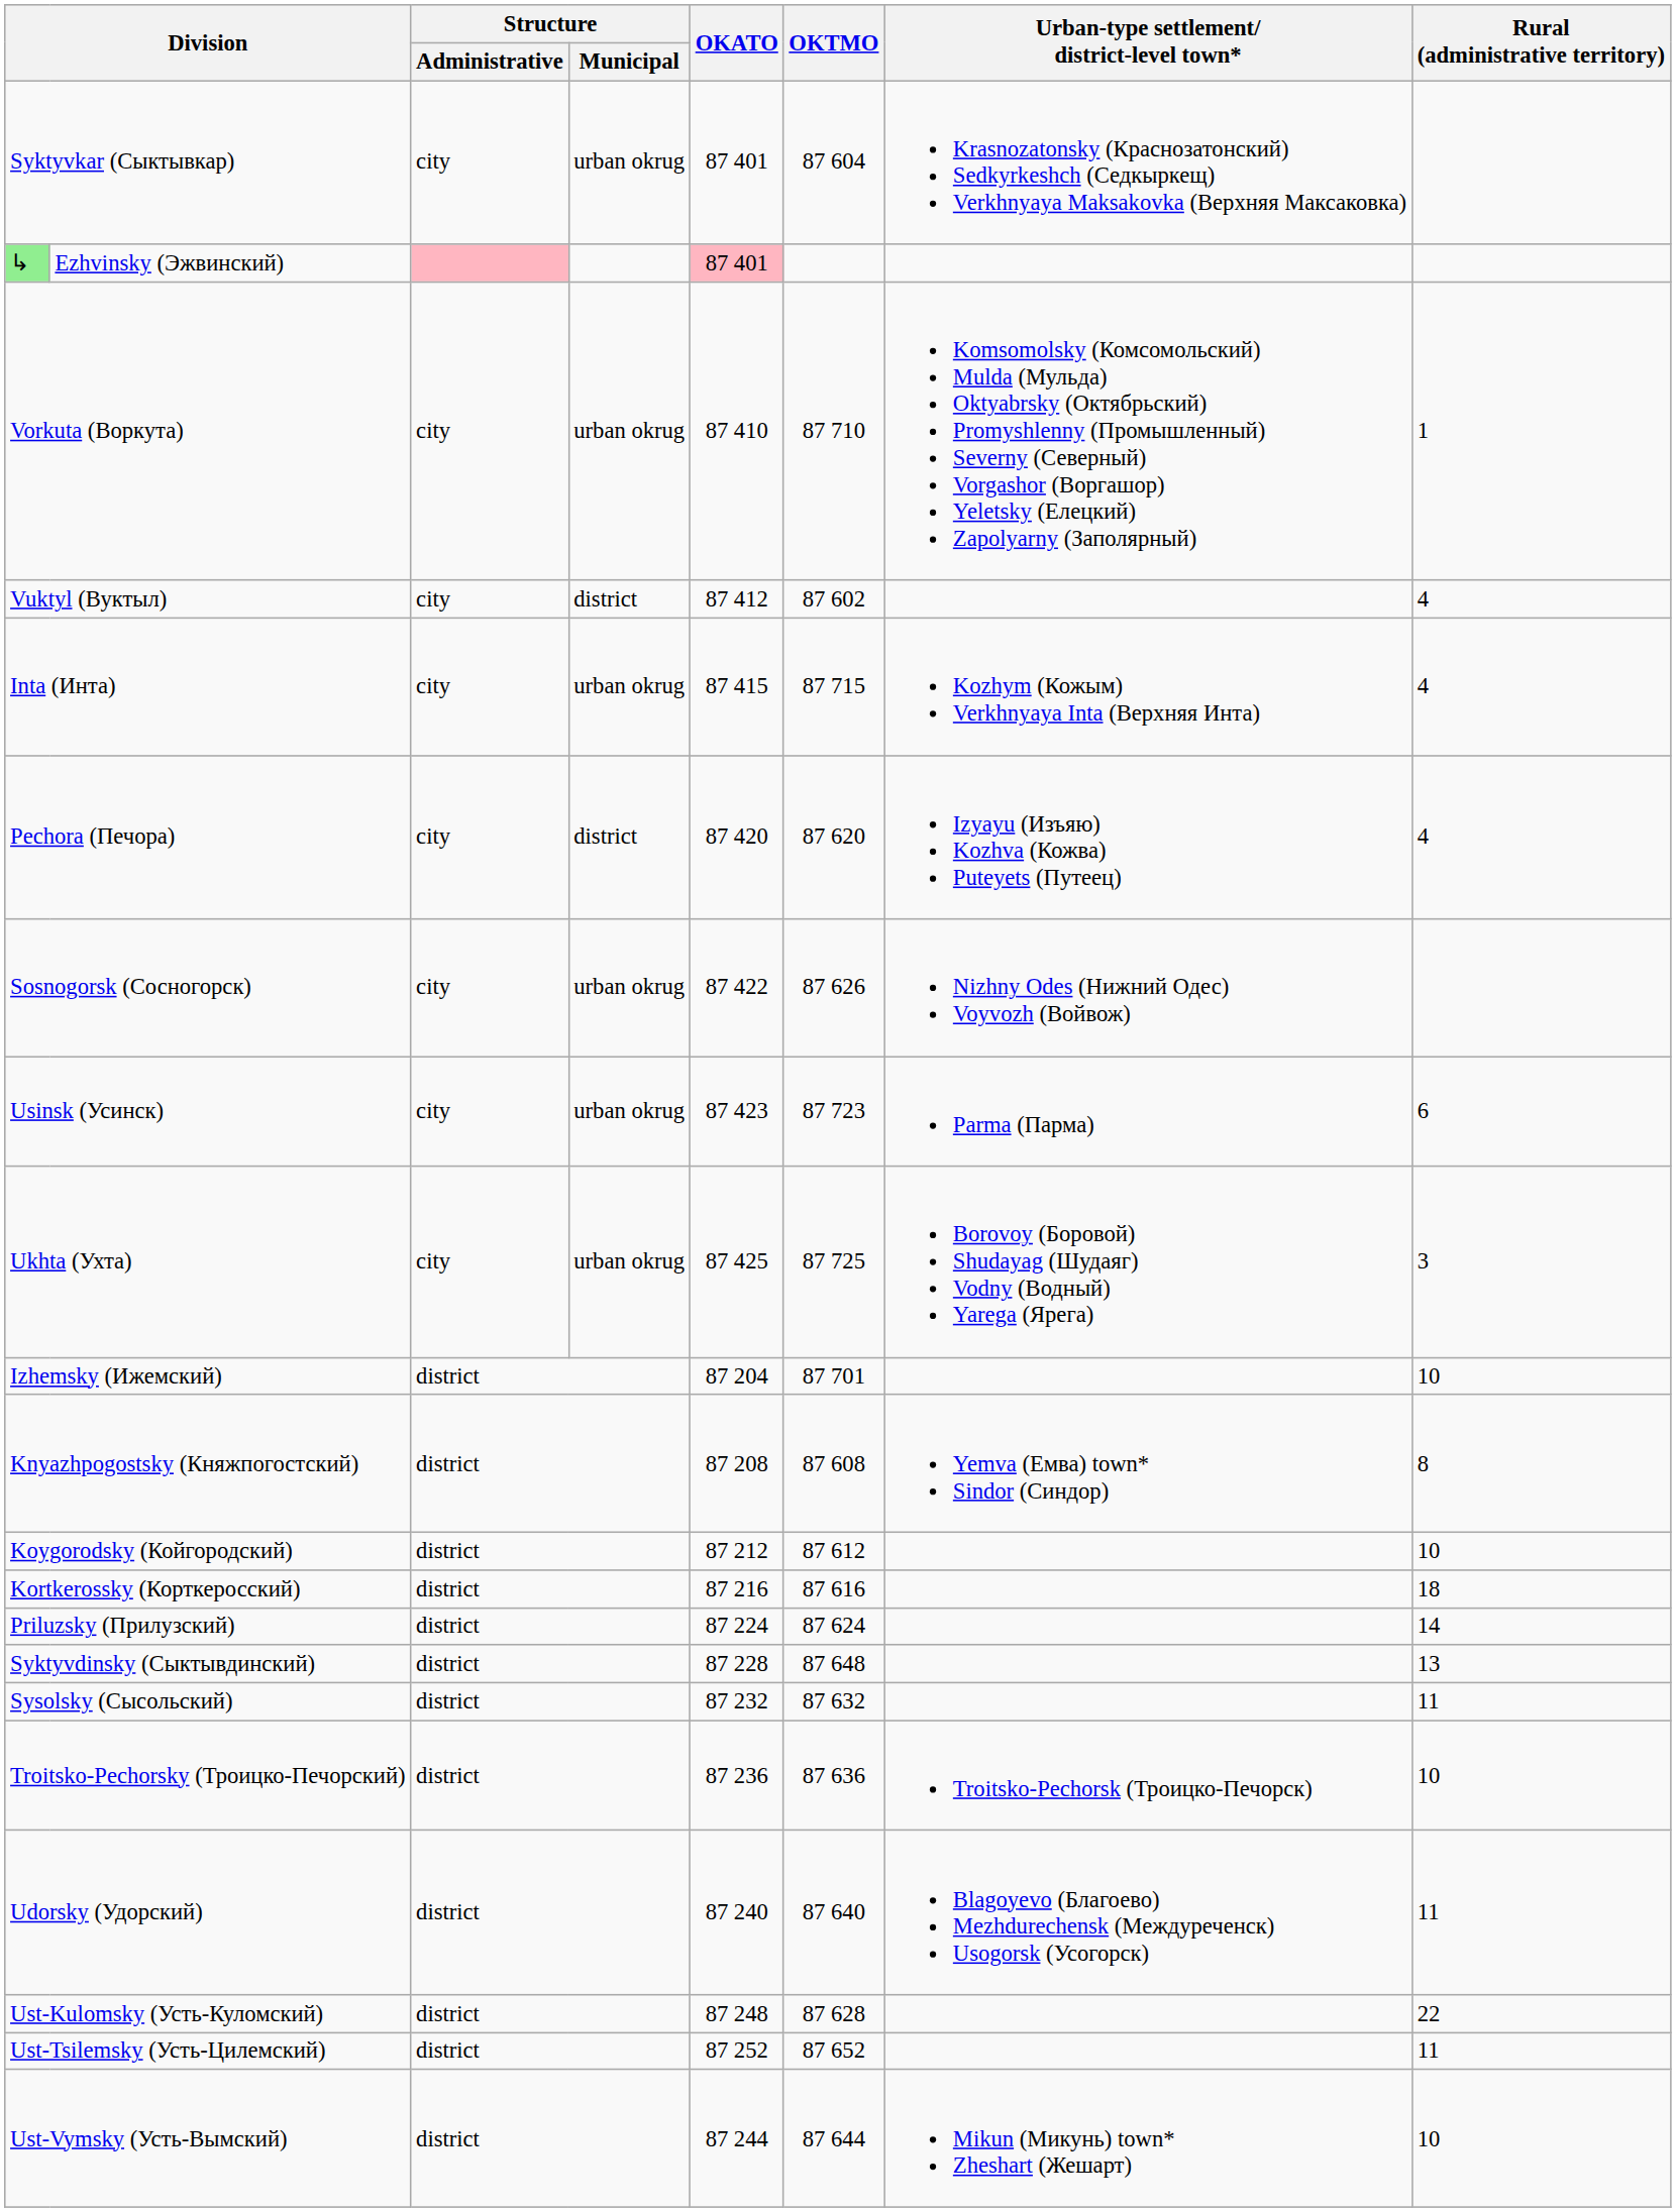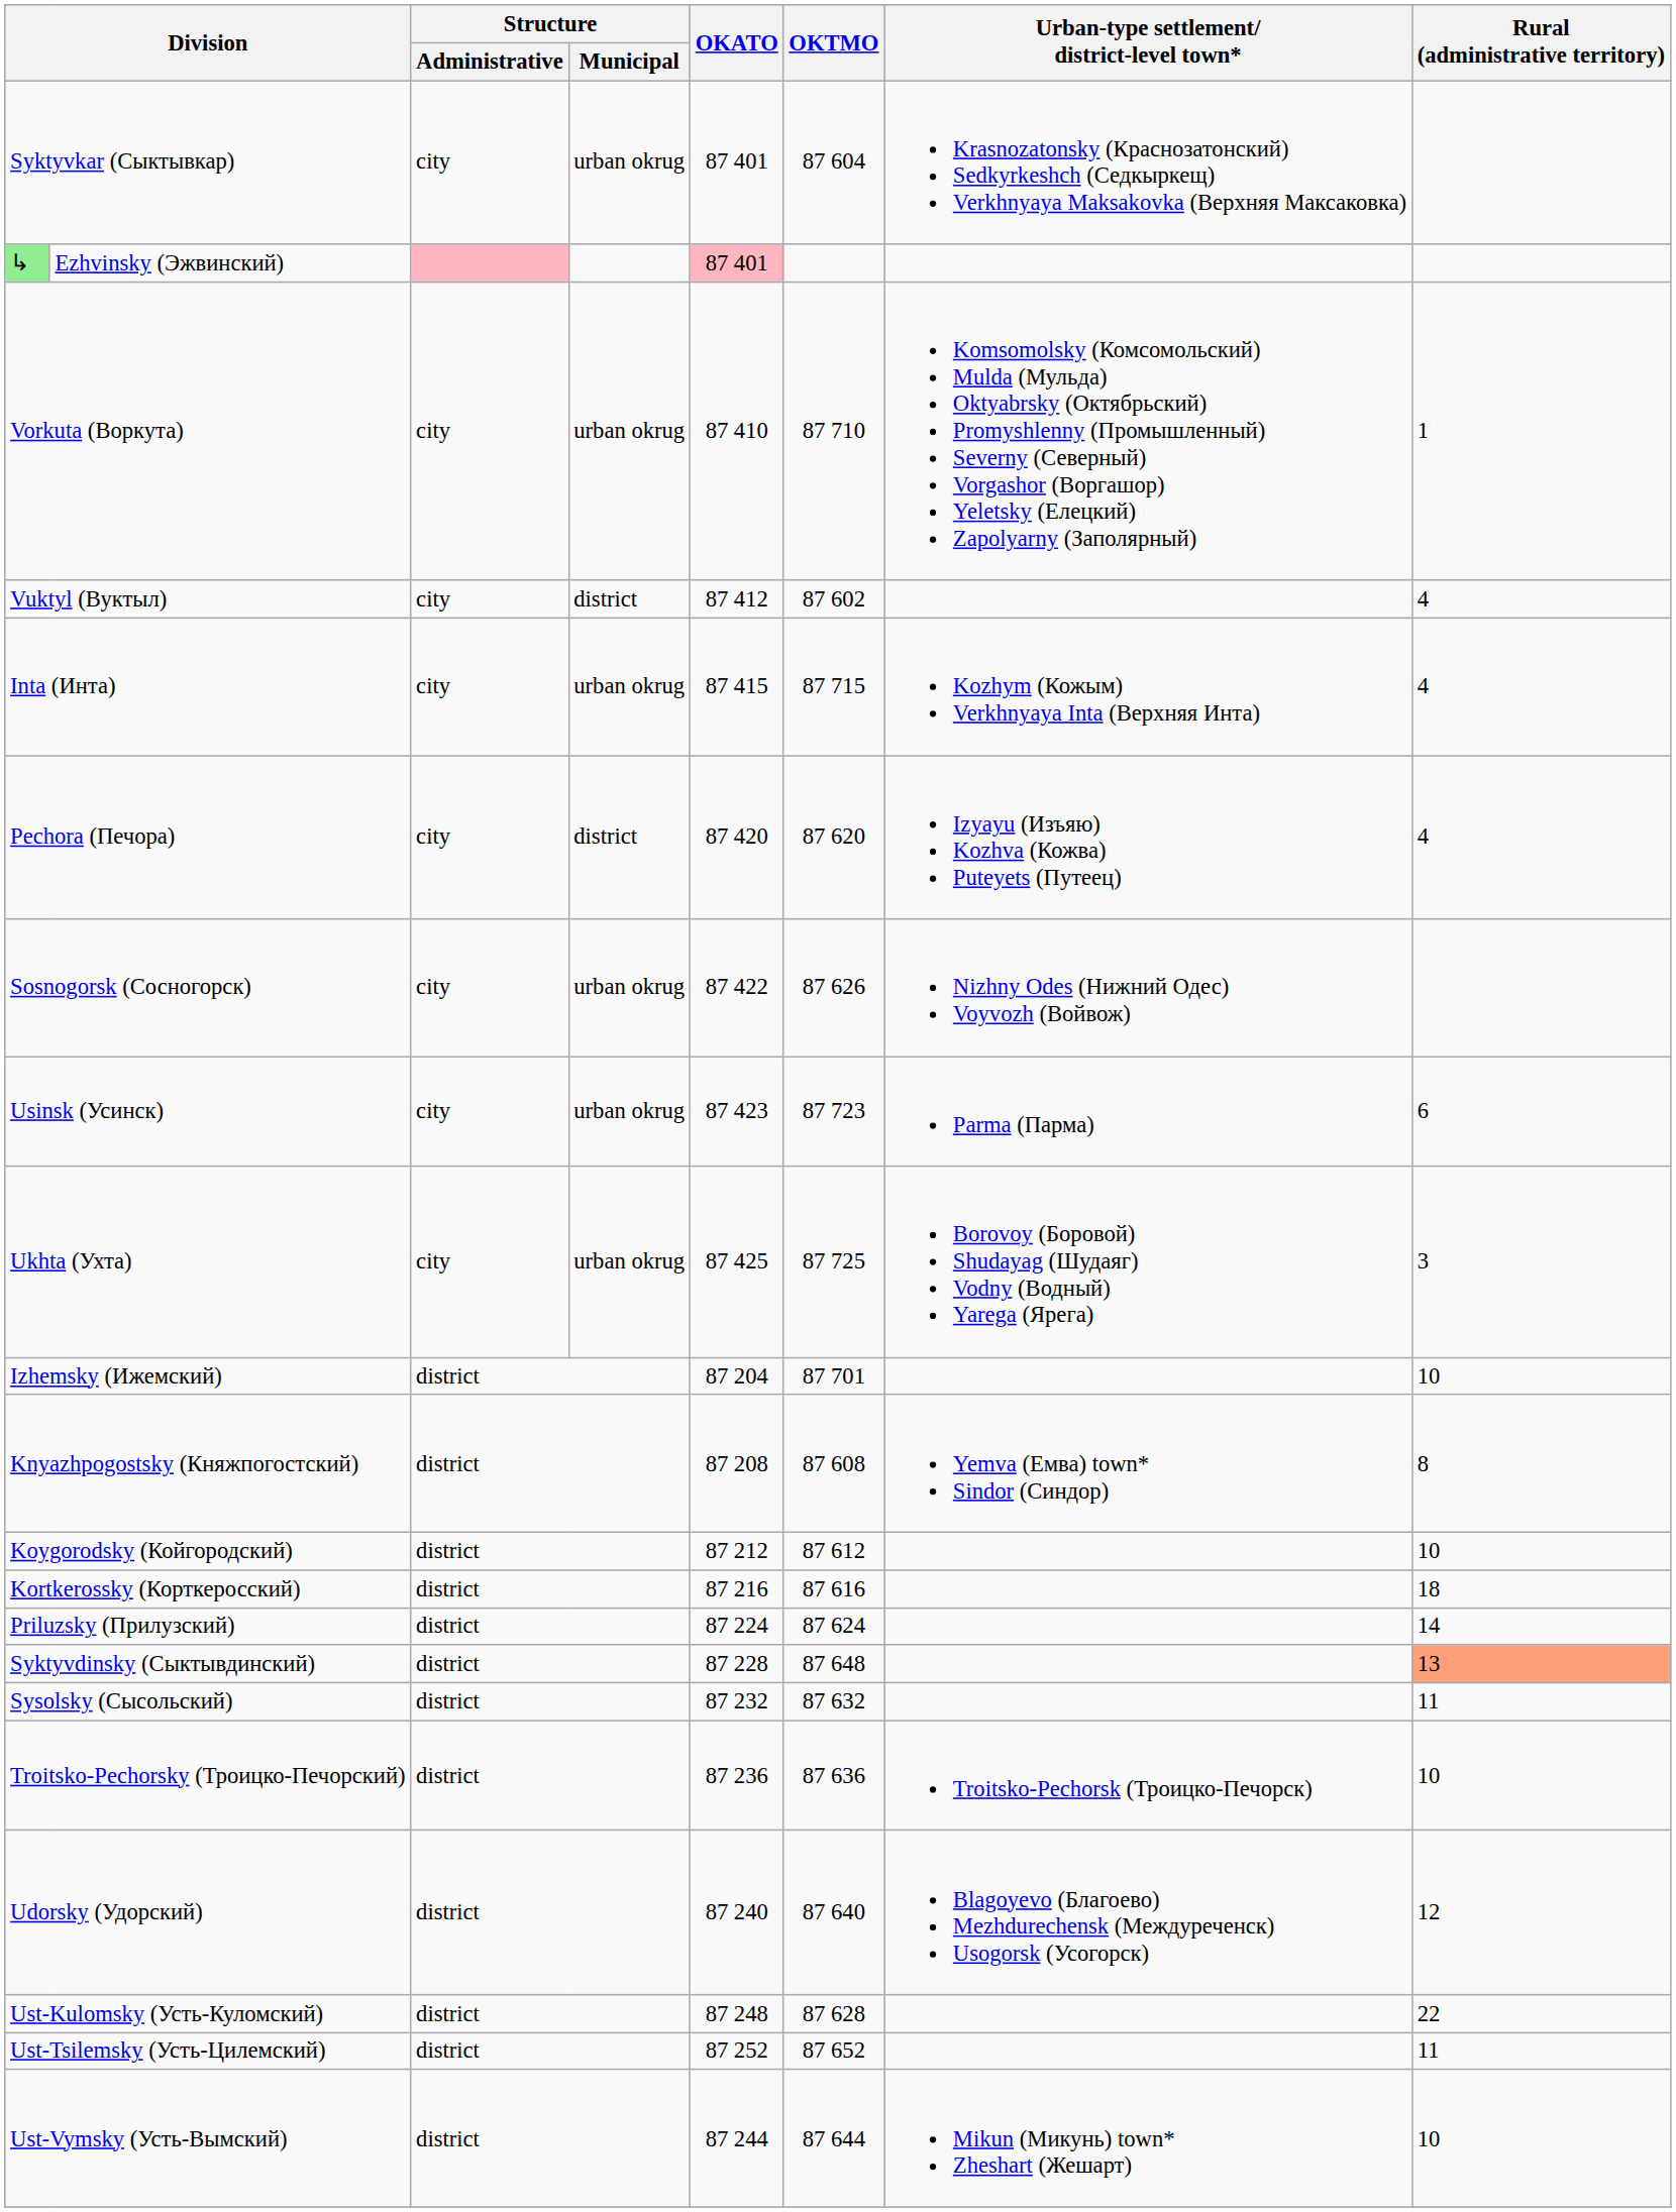Syktyvdinsky (Сыктывдинский) | Rural (administrative territory): no background -> lightsalmon background
Udorsky (Удорский) | Rural (administrative territory): 11 -> 12
